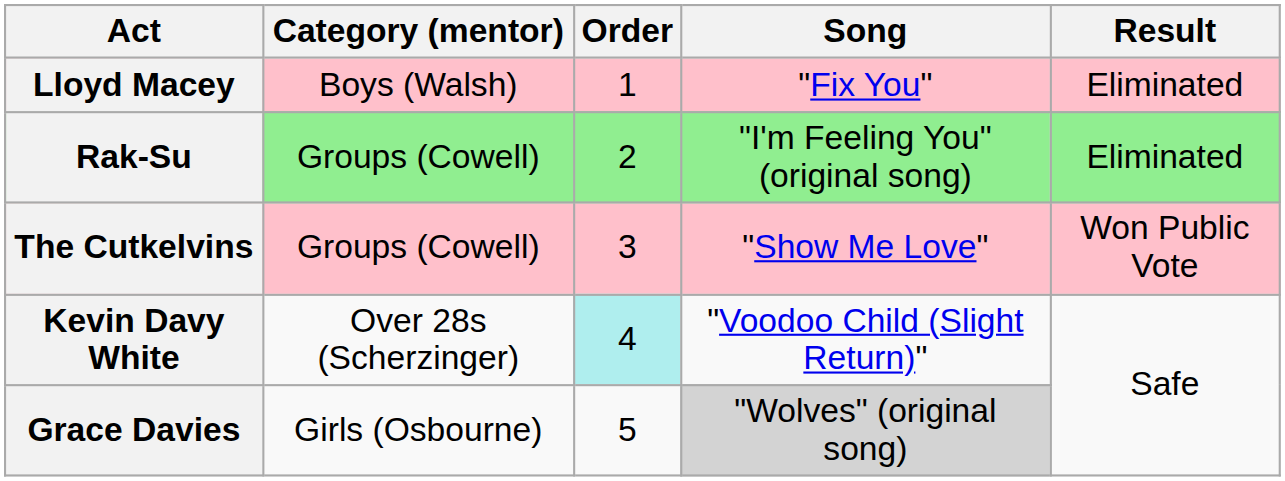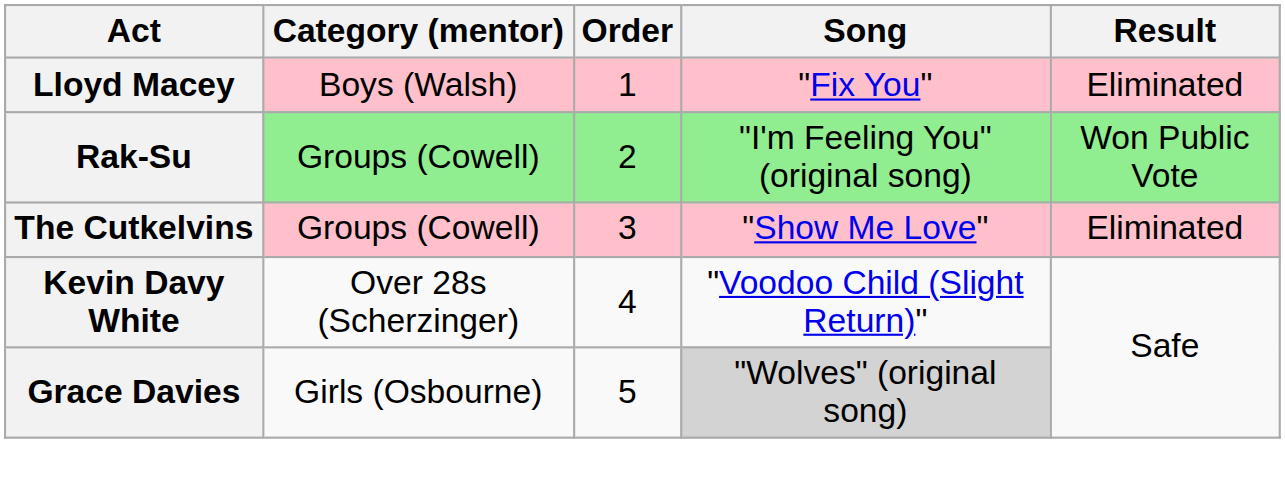Rak-Su | Result: Eliminated -> Won Public Vote
The Cutkelvins | Result: Won Public Vote -> Eliminated
Kevin Davy White | Order: paleturquoise background -> no background
